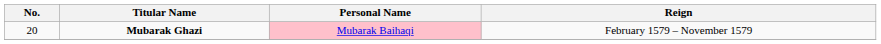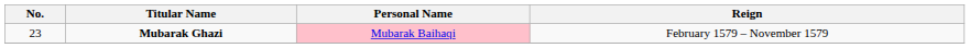Mubarak Ghazi | No.: 20 -> 23
